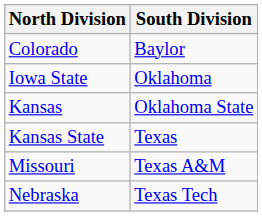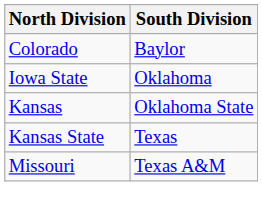- row: Nebraska | Texas Tech
